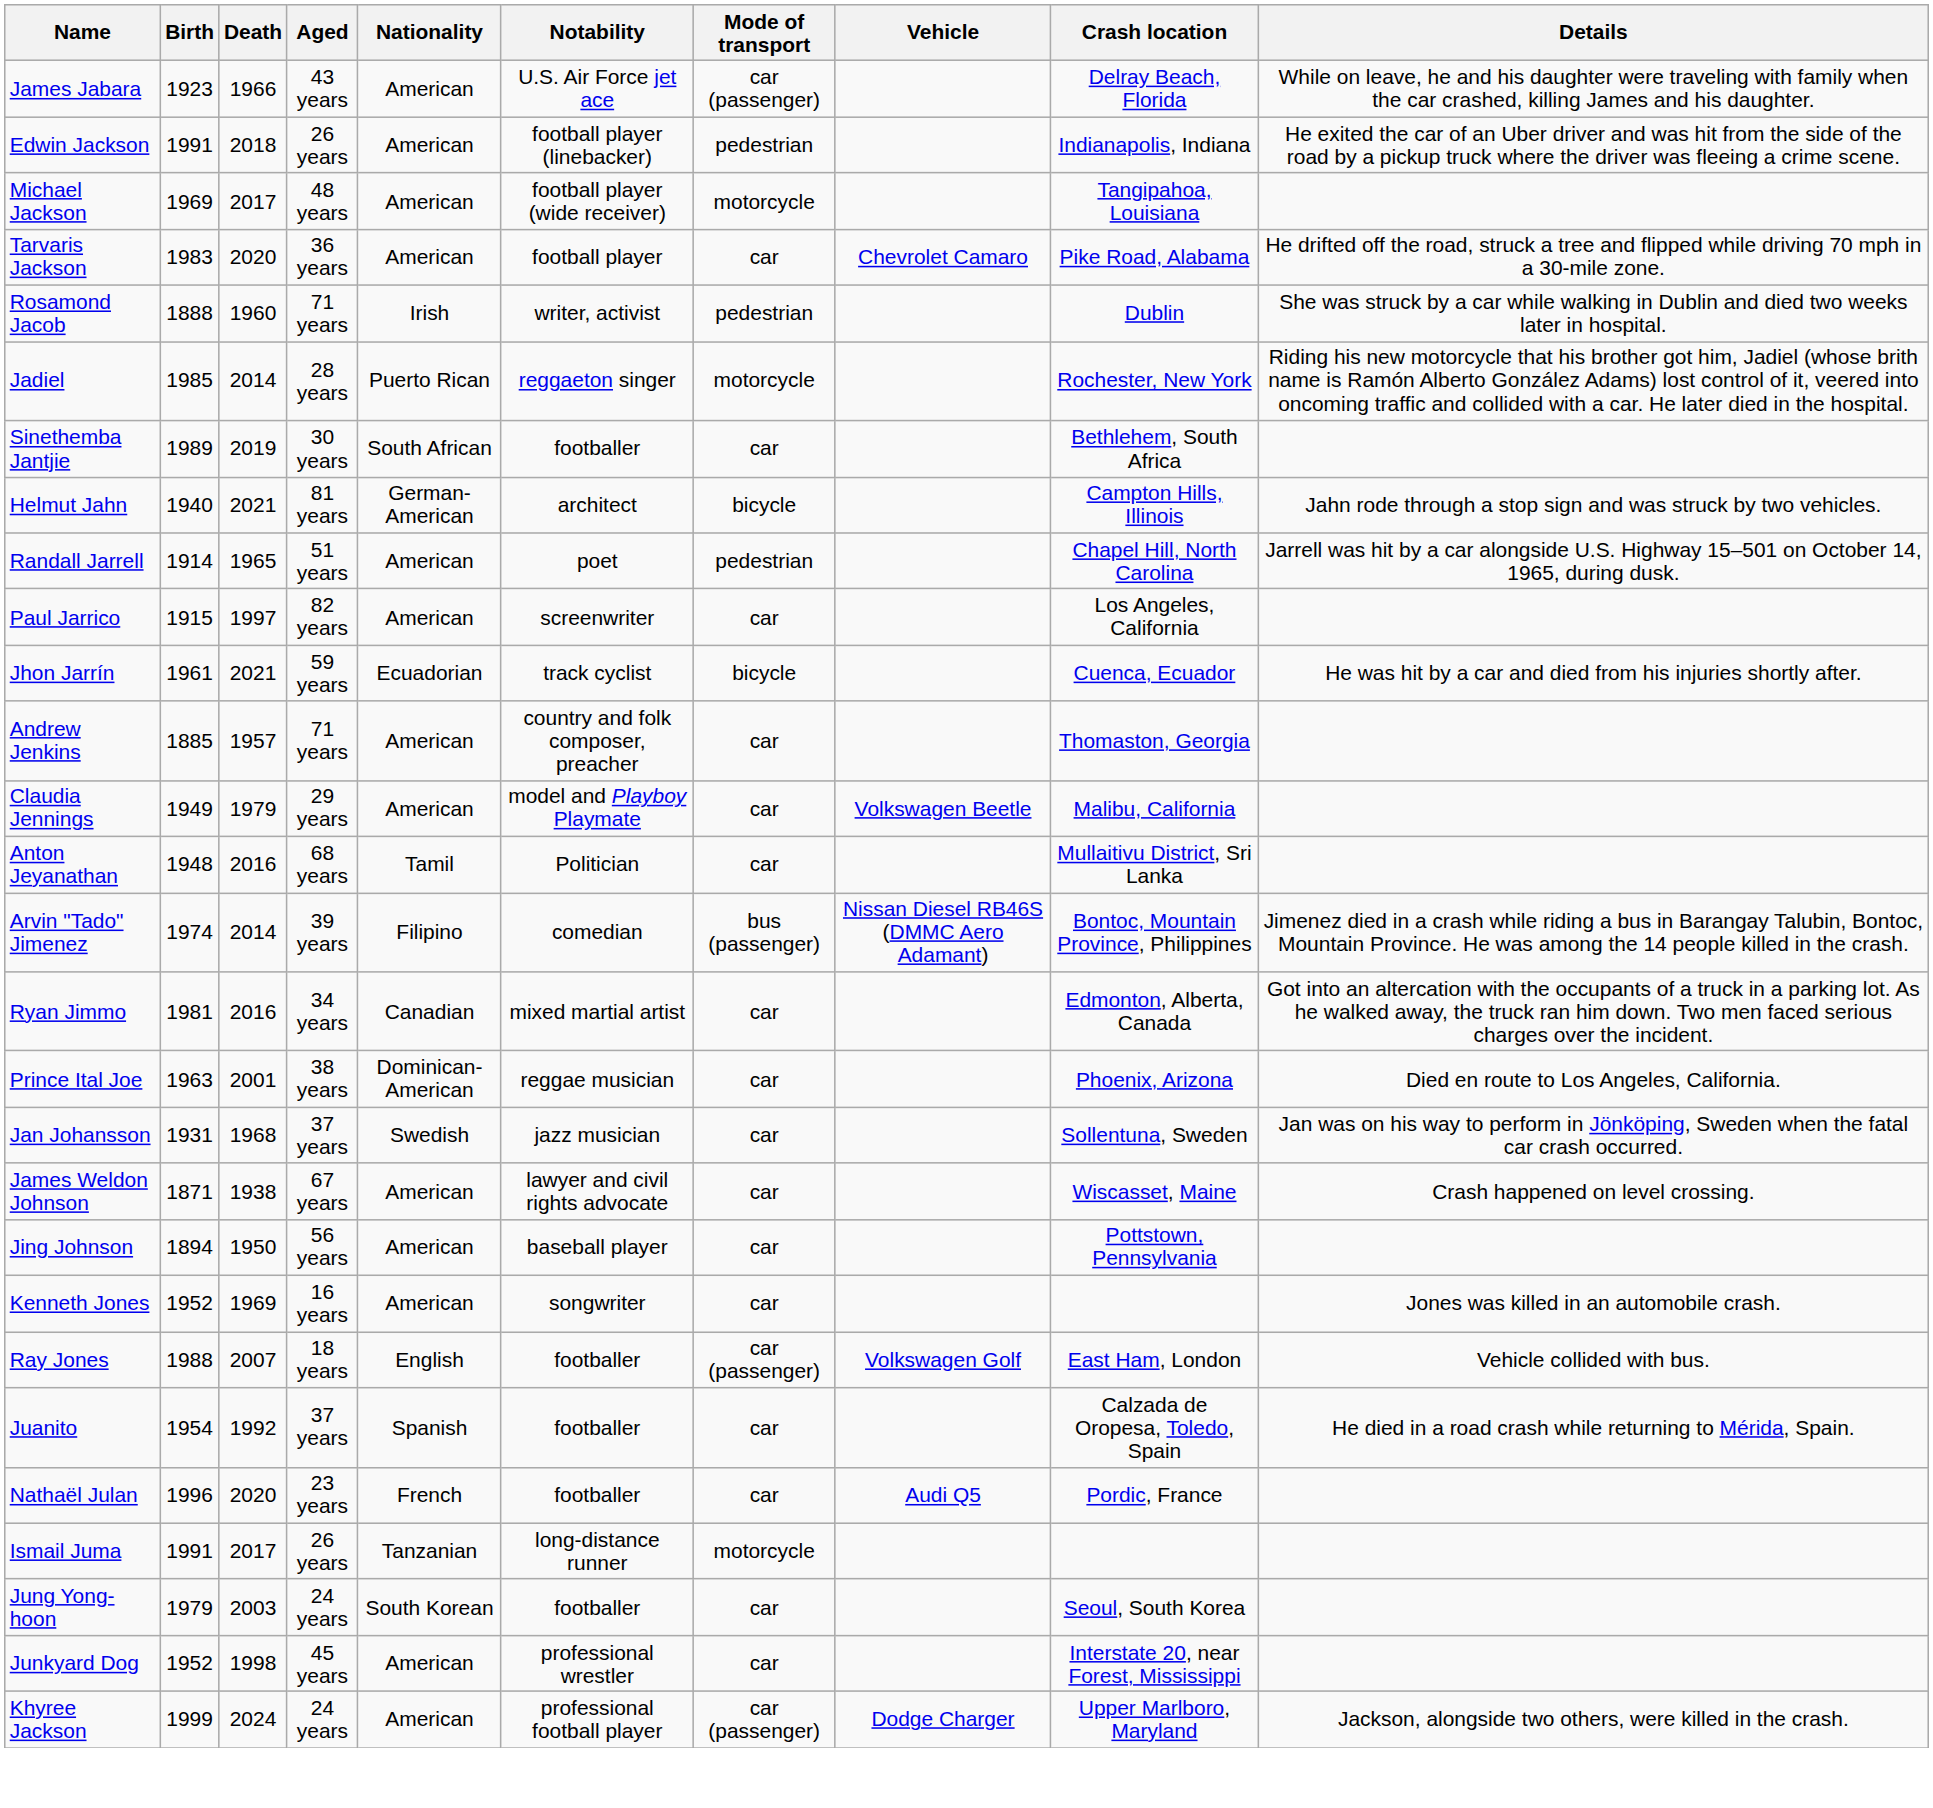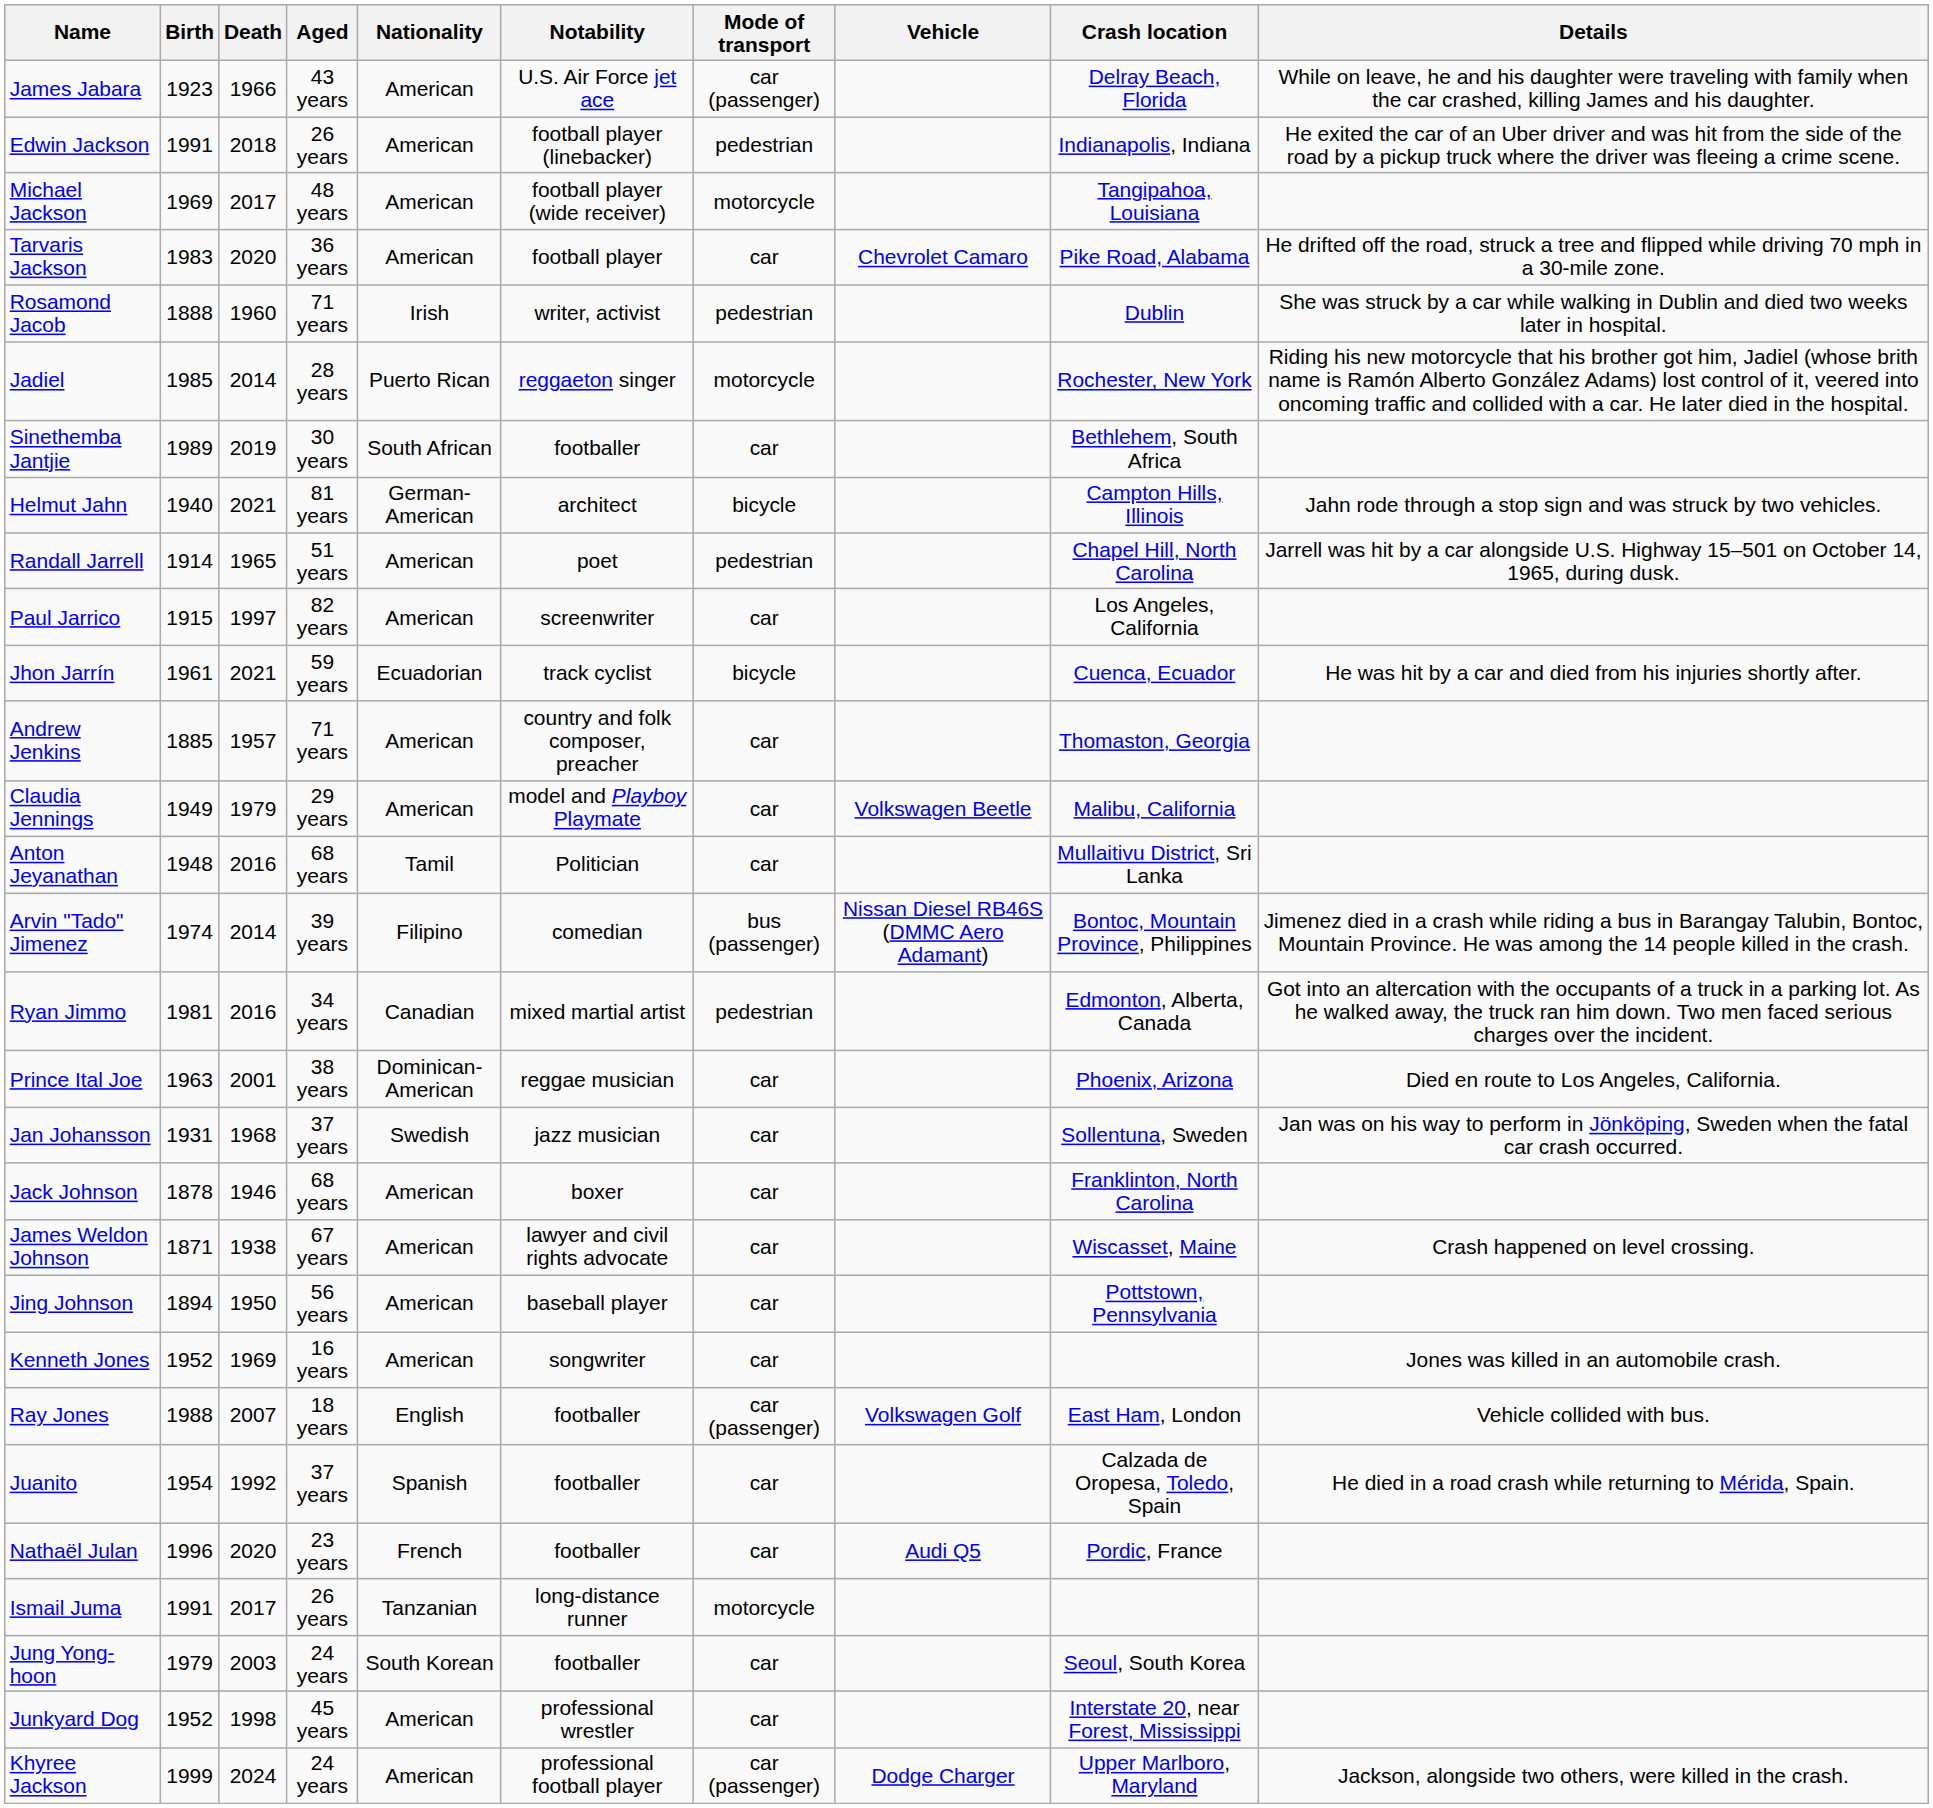Ryan Jimmo | Mode of transport: car -> pedestrian
+ row: Jack Johnson | 1878 | 1946 | 68 years | American | boxer | car | Franklinton, North Carolina
